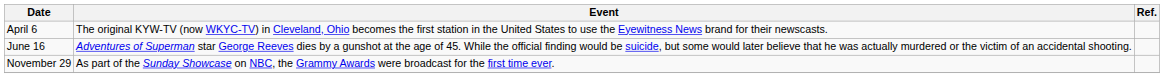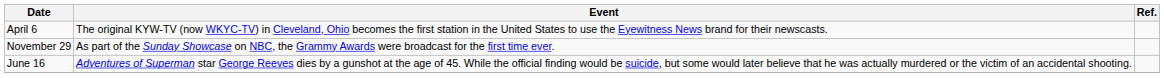rows swapped: June 16 <-> November 29
